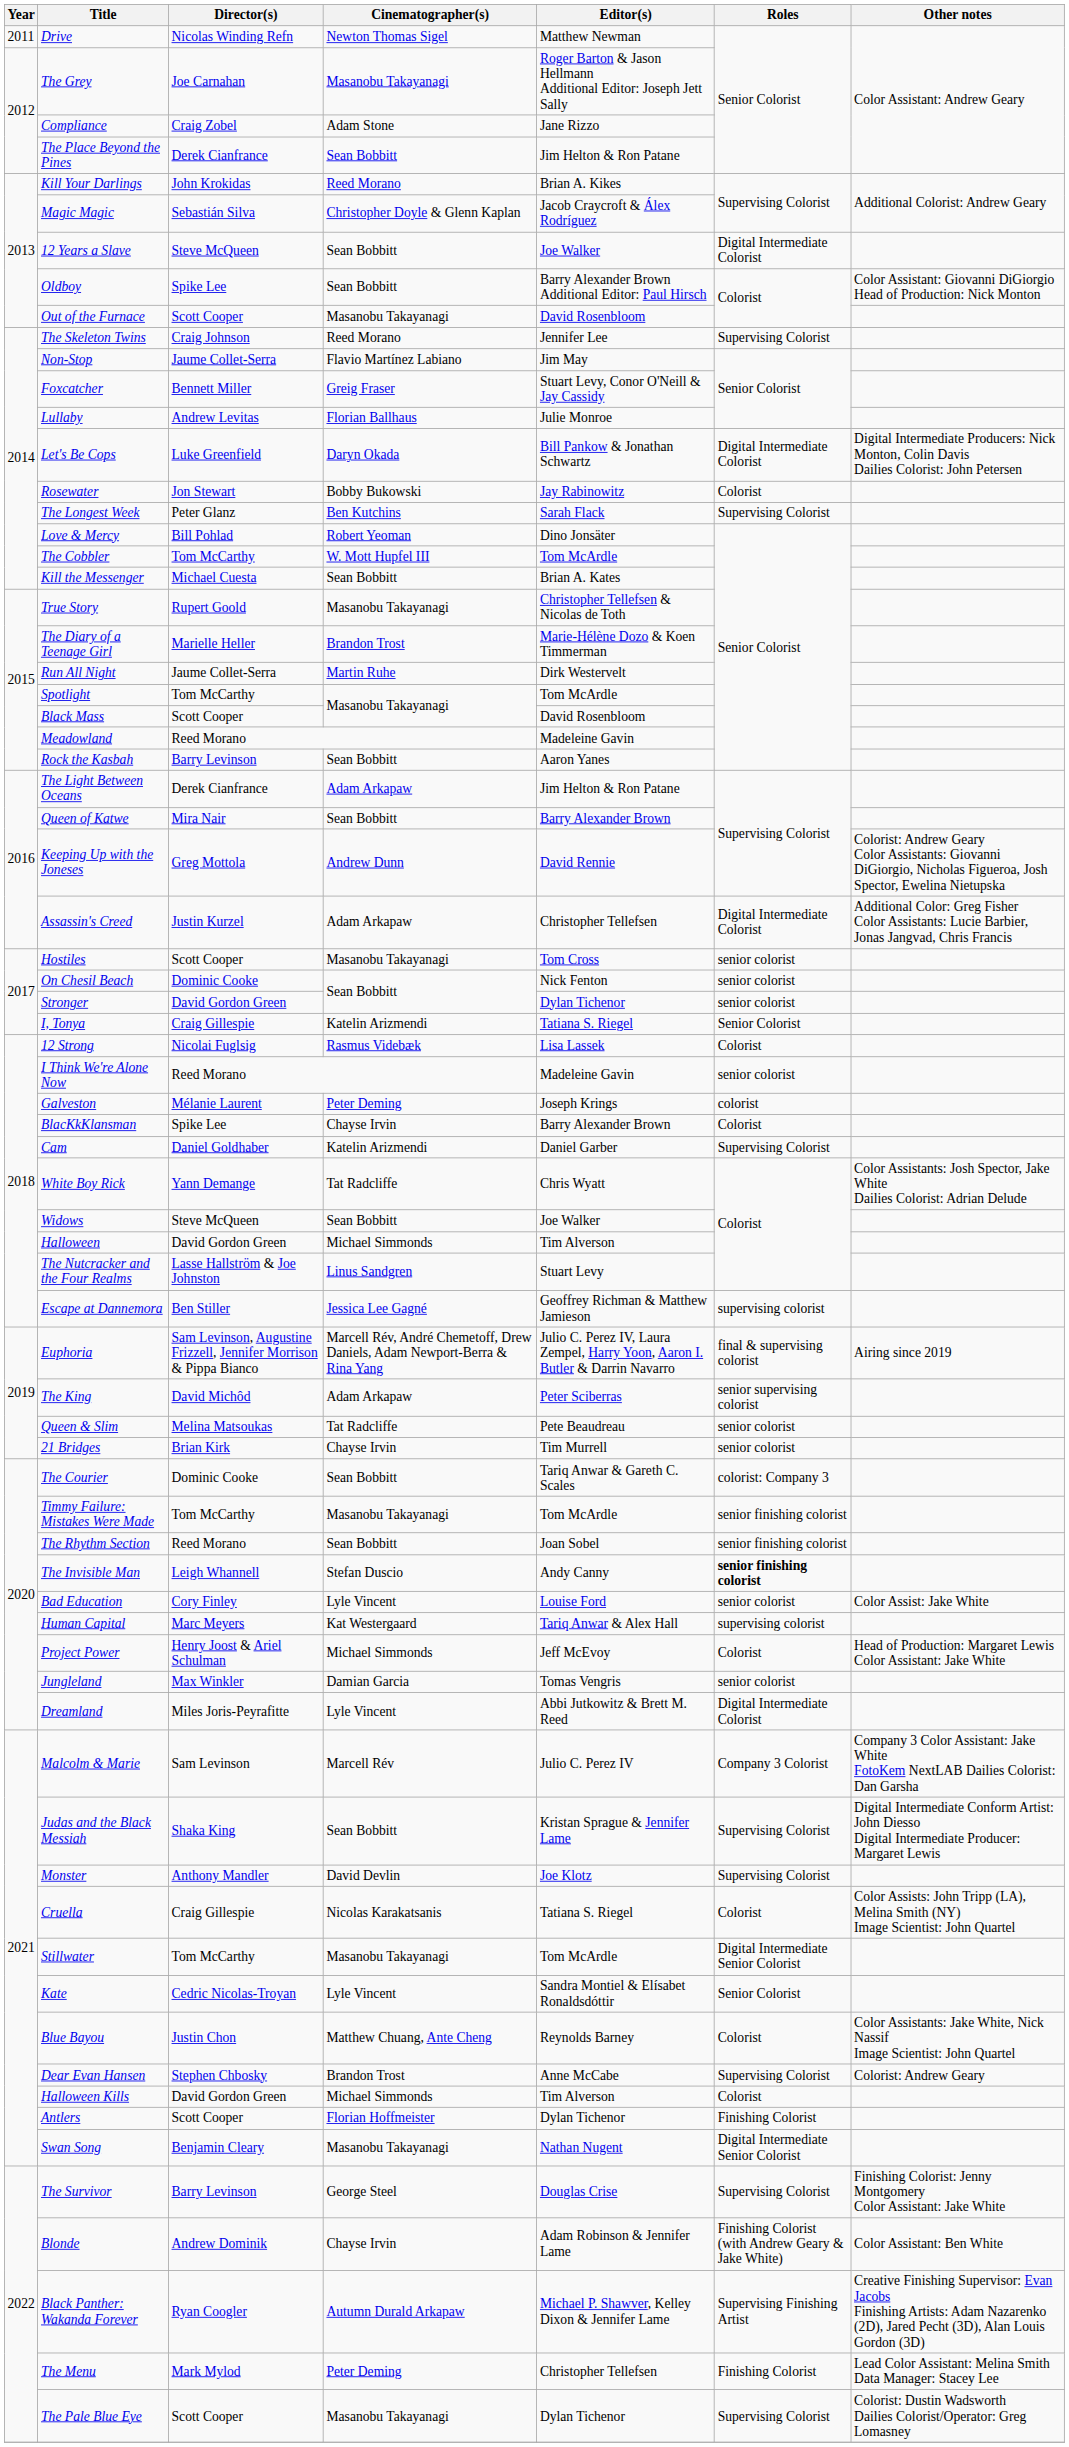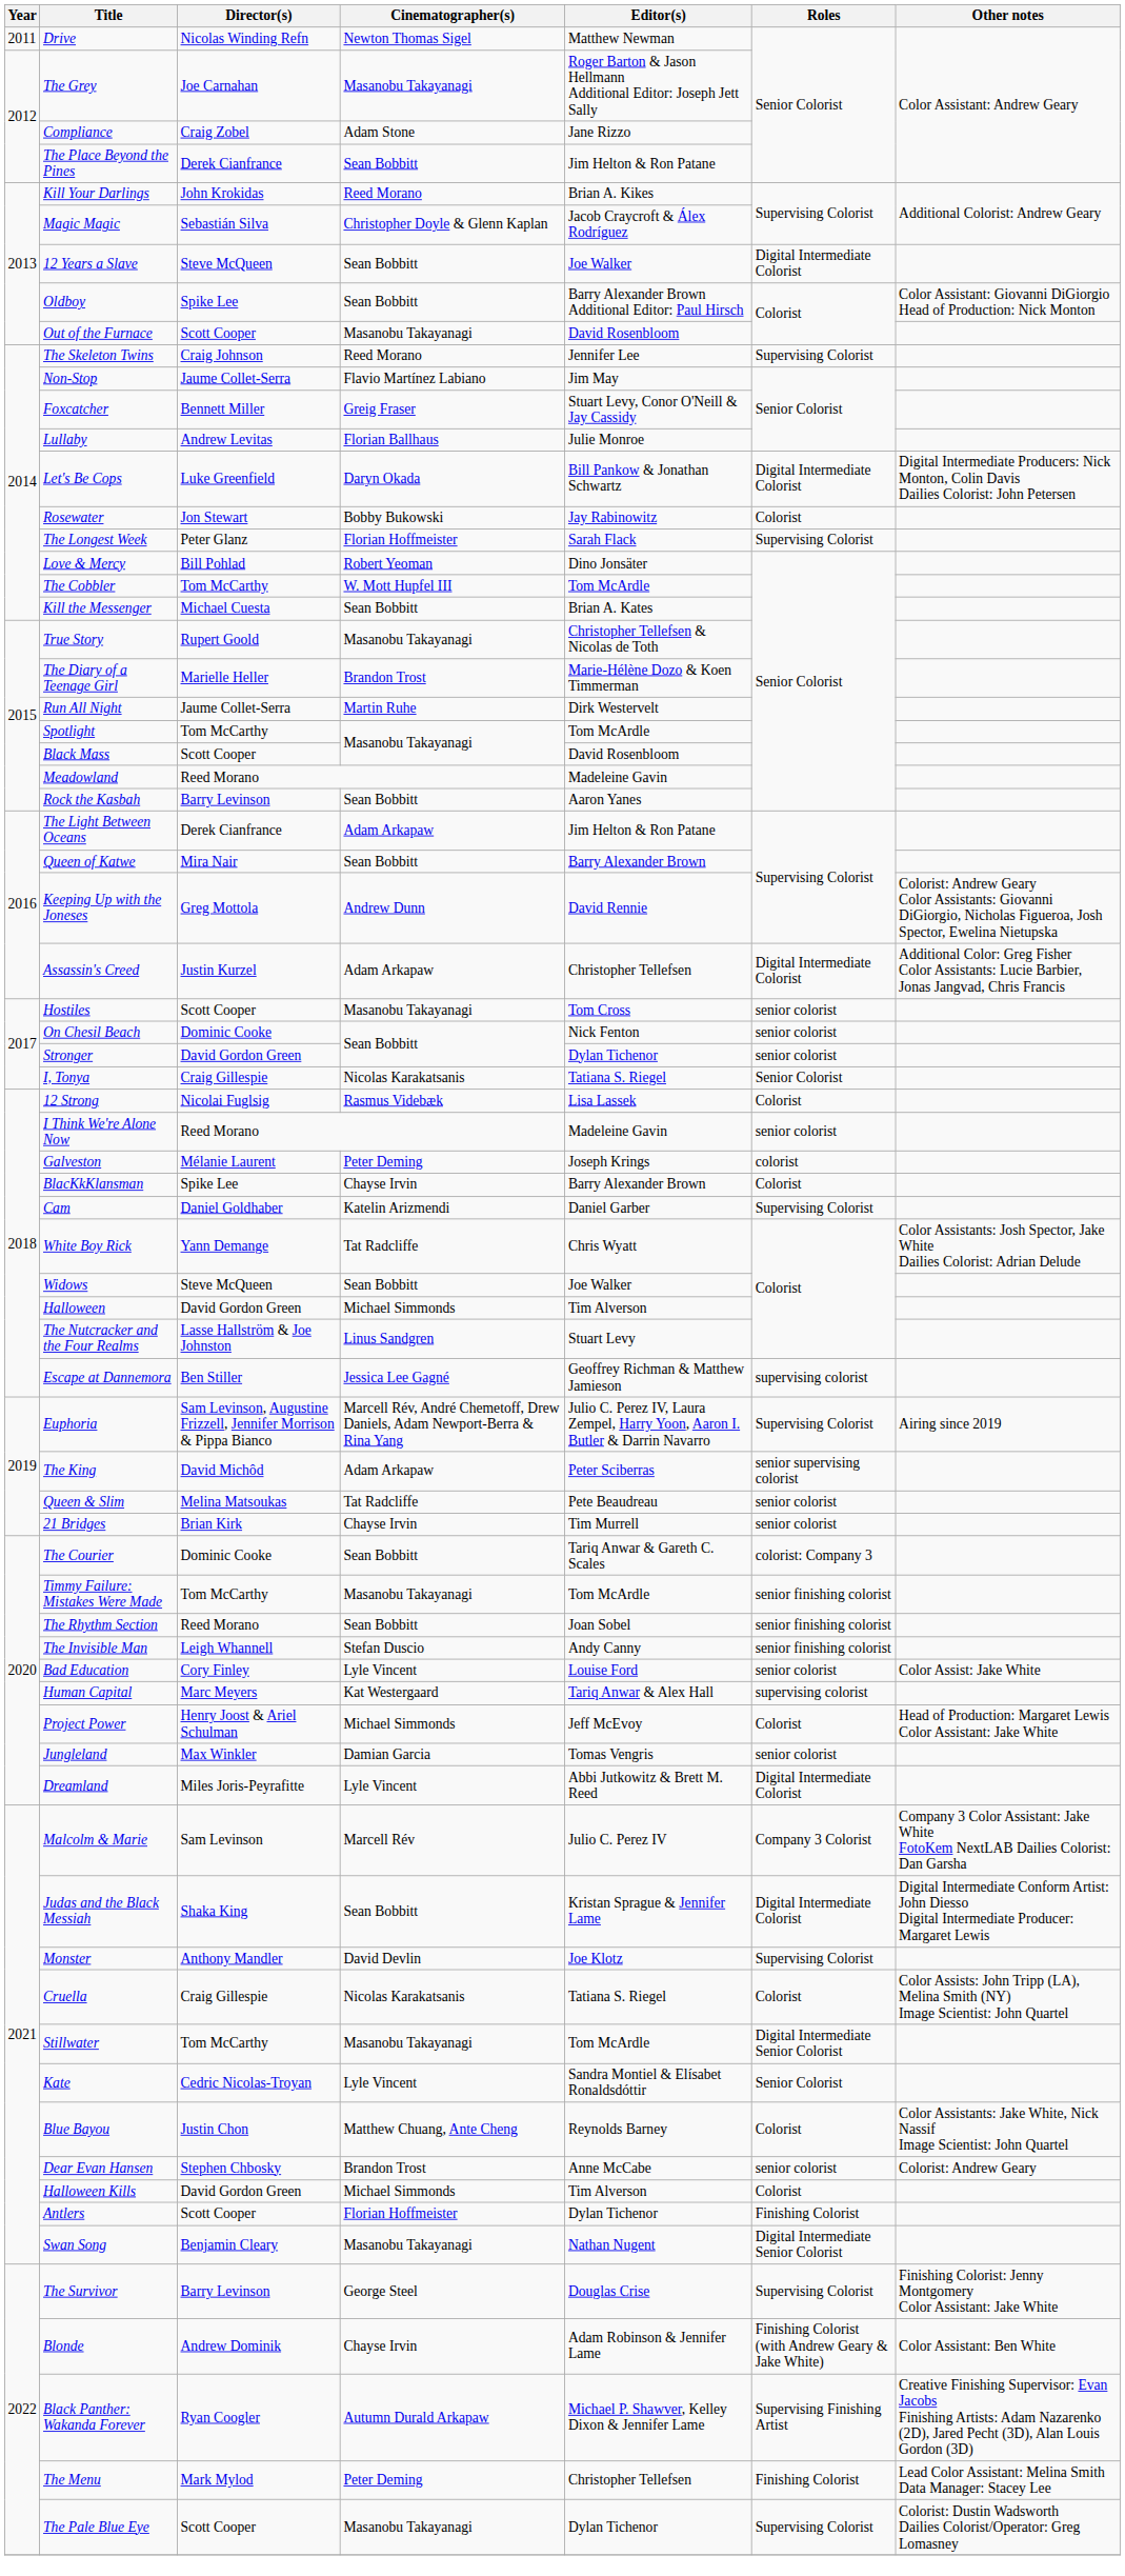The Longest Week | Cinematographer(s): Ben Kutchins -> Florian Hoffmeister
I, Tonya | Cinematographer(s): Katelin Arizmendi -> Nicolas Karakatsanis
Euphoria | Roles: final & supervising colorist -> Supervising Colorist
The Invisible Man | Roles: bold -> normal
Judas and the Black Messiah | Roles: Supervising Colorist -> Digital Intermediate Colorist
Dear Evan Hansen | Roles: Supervising Colorist -> senior colorist
